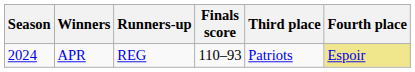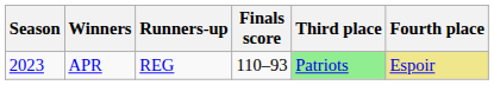APR | Season: 2024 -> 2023
APR | Third place: no background -> lightgreen background
